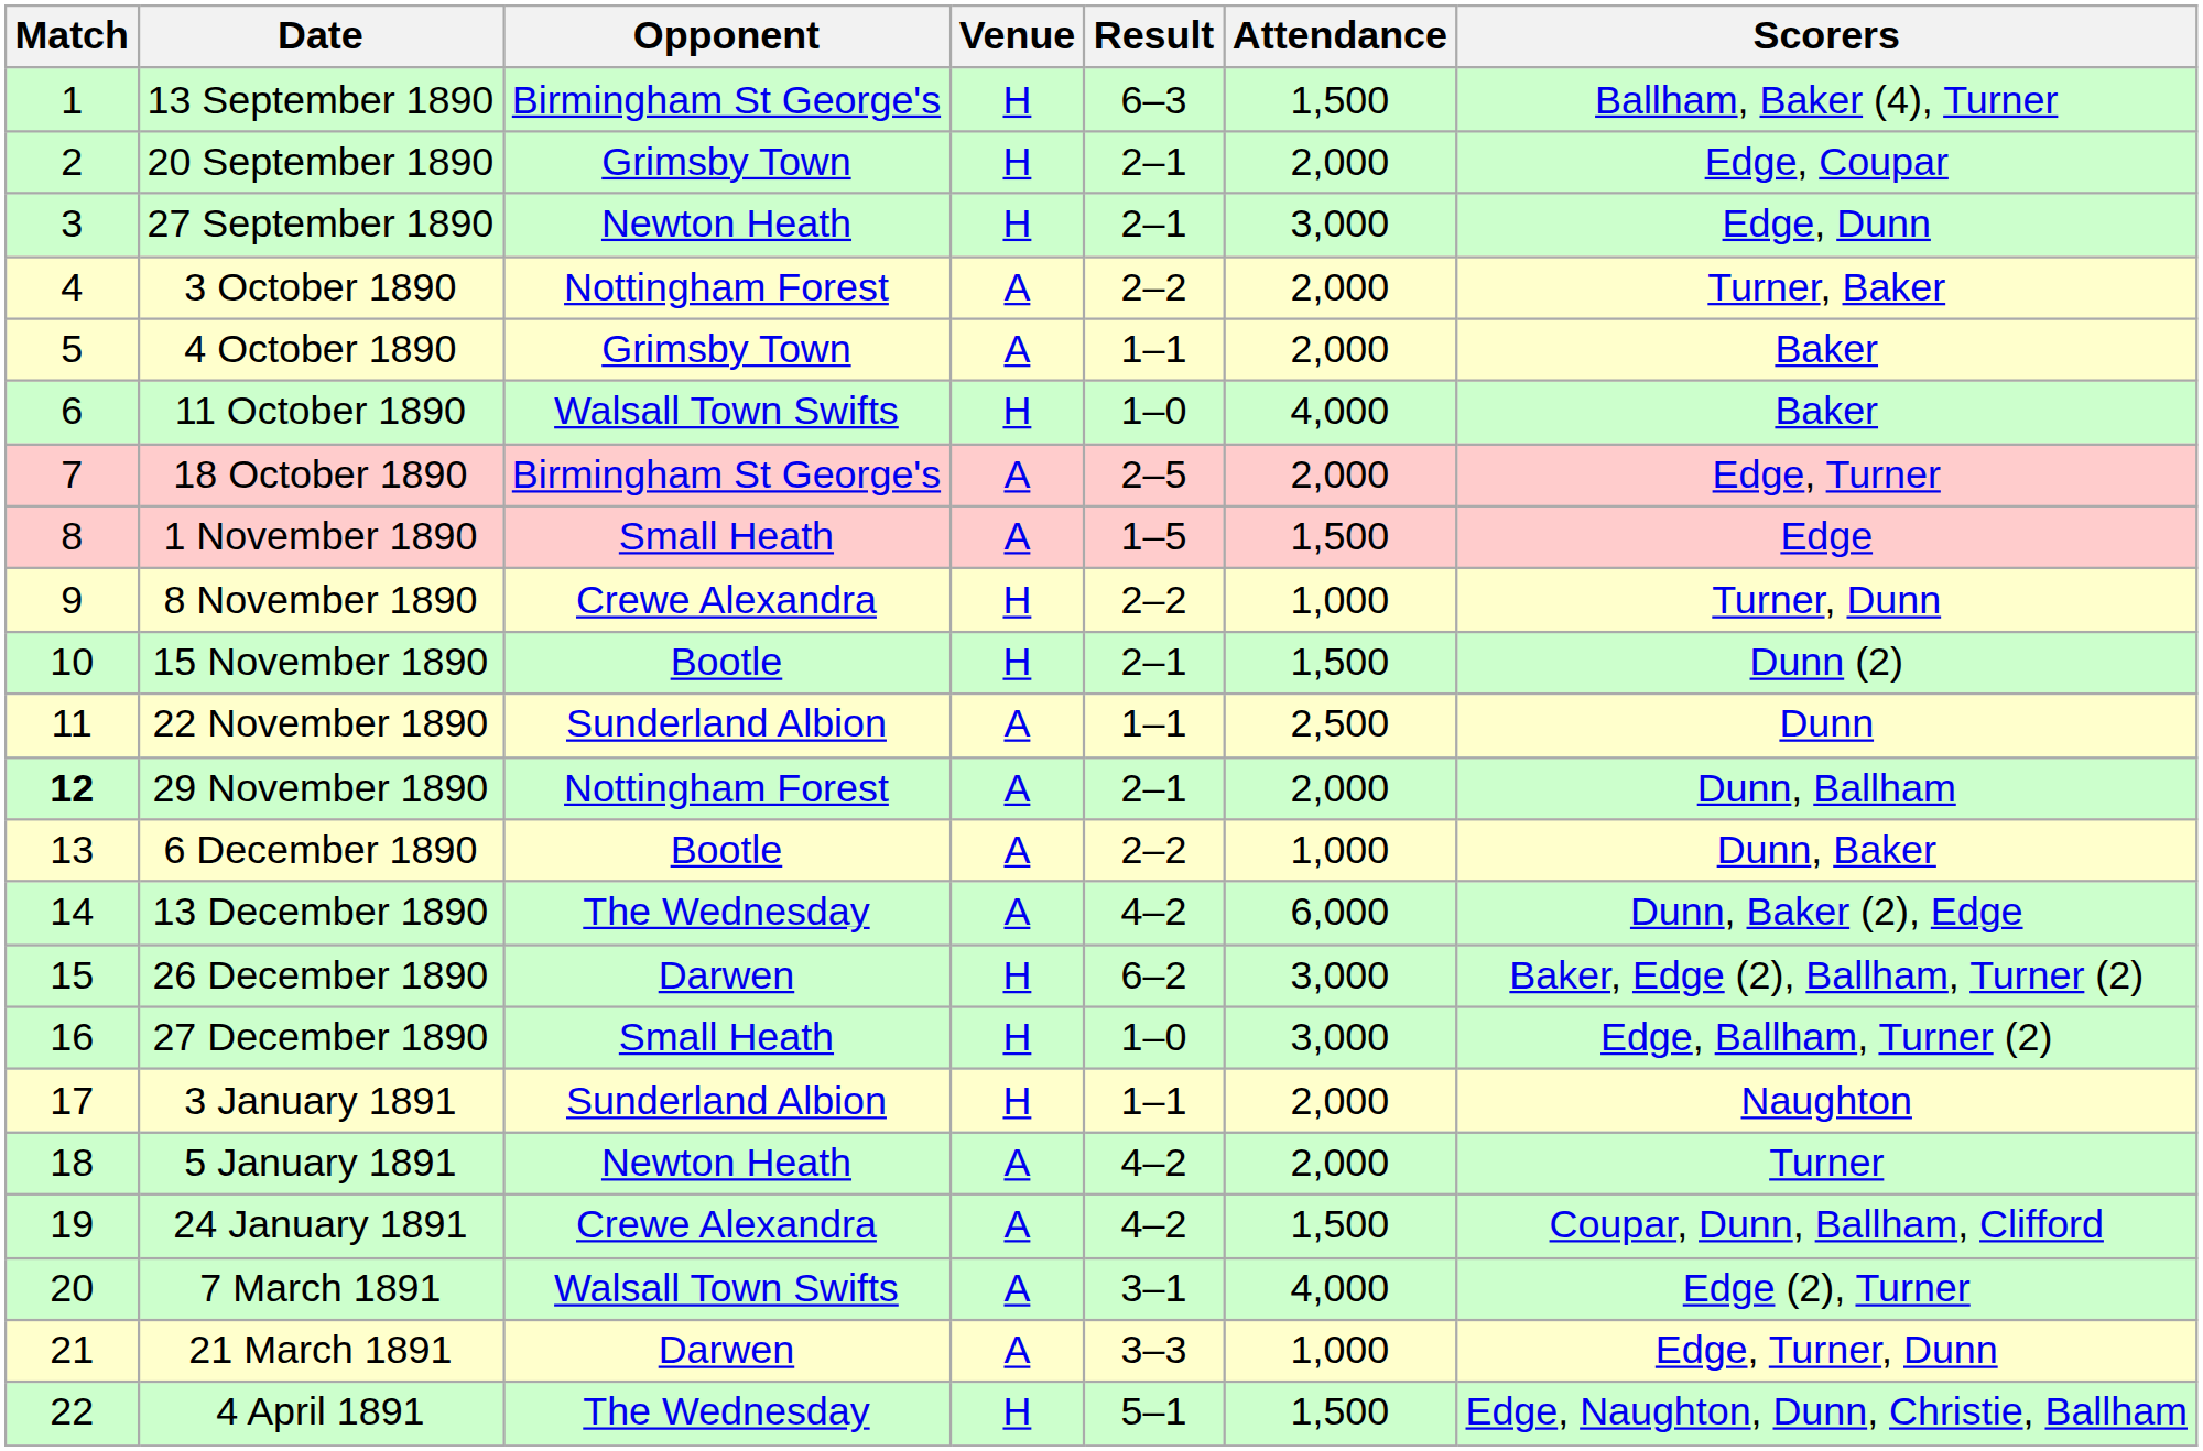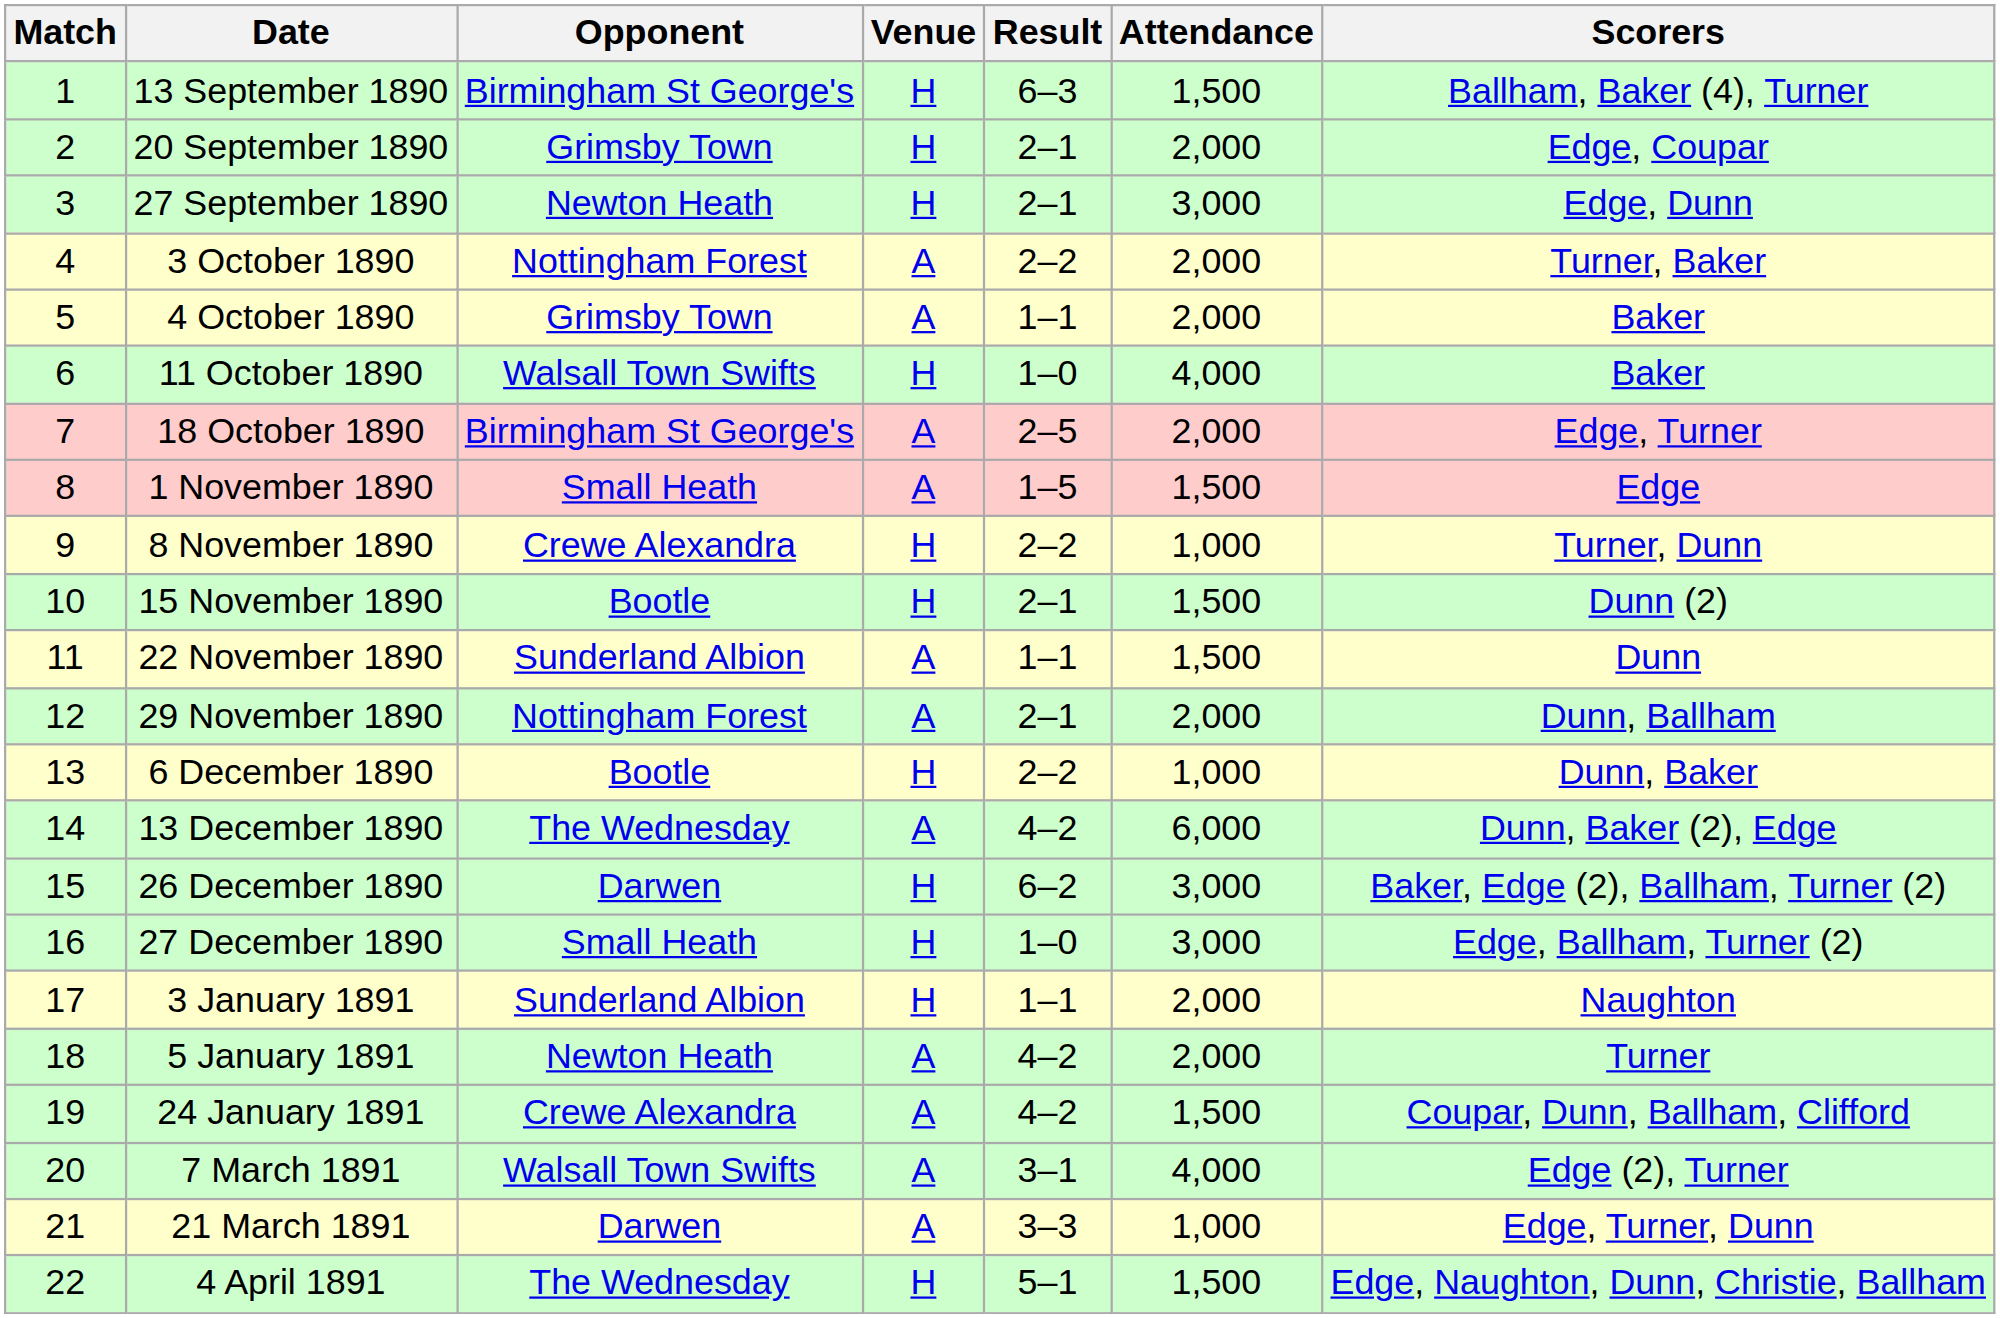22 November 1890 | Attendance: 2,500 -> 1,500
29 November 1890 | Match: bold -> normal
6 December 1890 | Venue: A -> H
